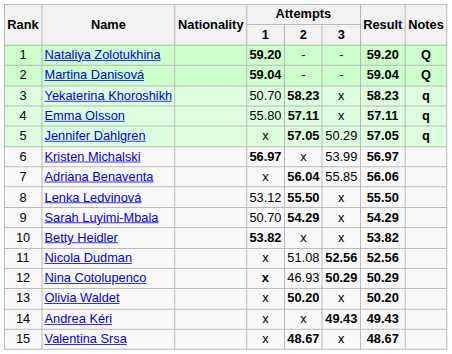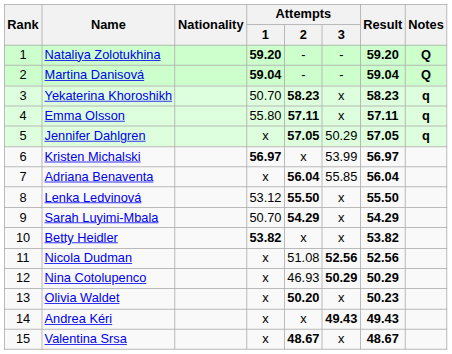Adriana Benaventa | Result: 56.06 -> 56.04
Nina Cotolupenco | Attempts / 1: bold -> normal
Olivia Waldet | Result: 50.20 -> 50.23
